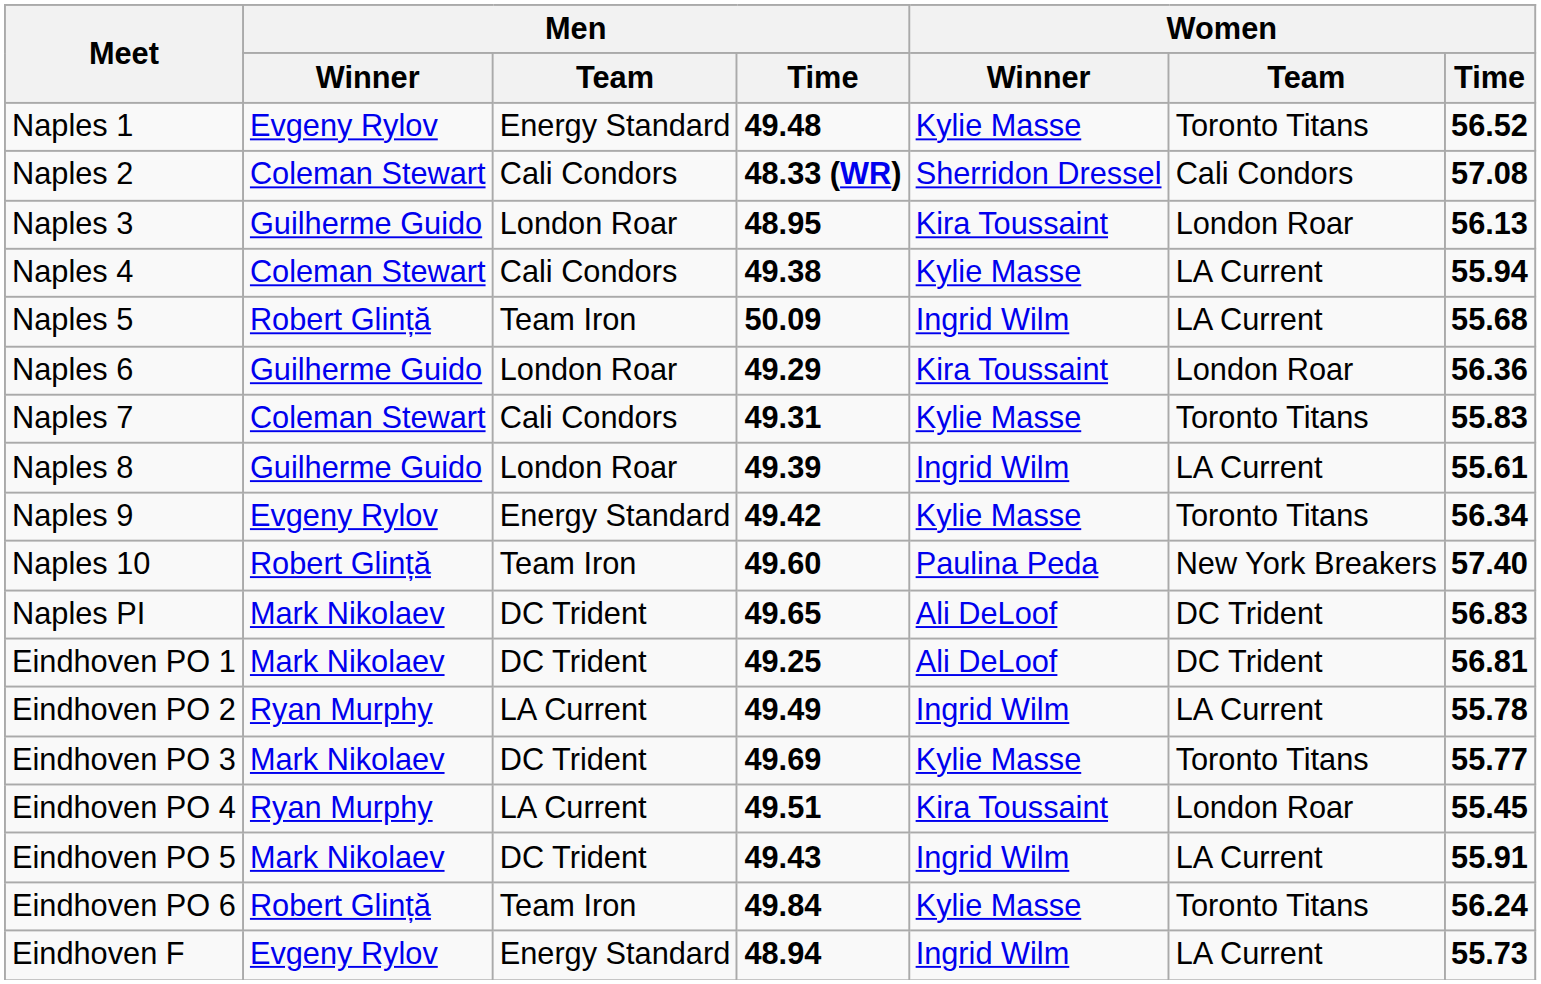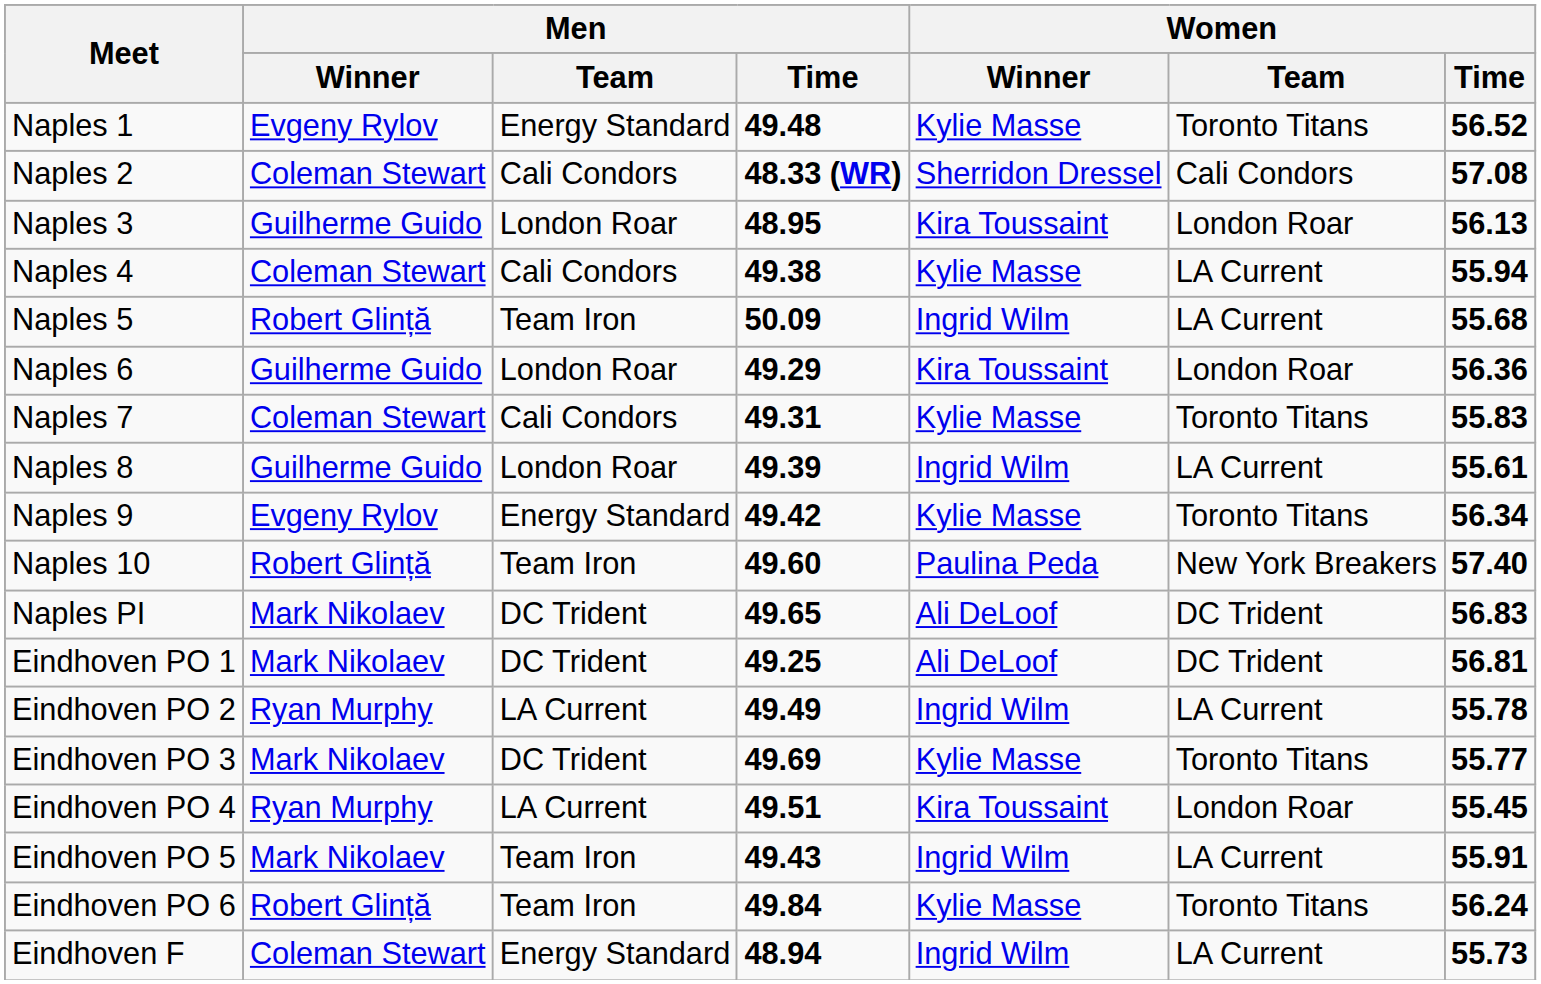Eindhoven PO 5 | Men / Team: DC Trident -> Team Iron
Eindhoven F | Men / Winner: Evgeny Rylov -> Coleman Stewart
